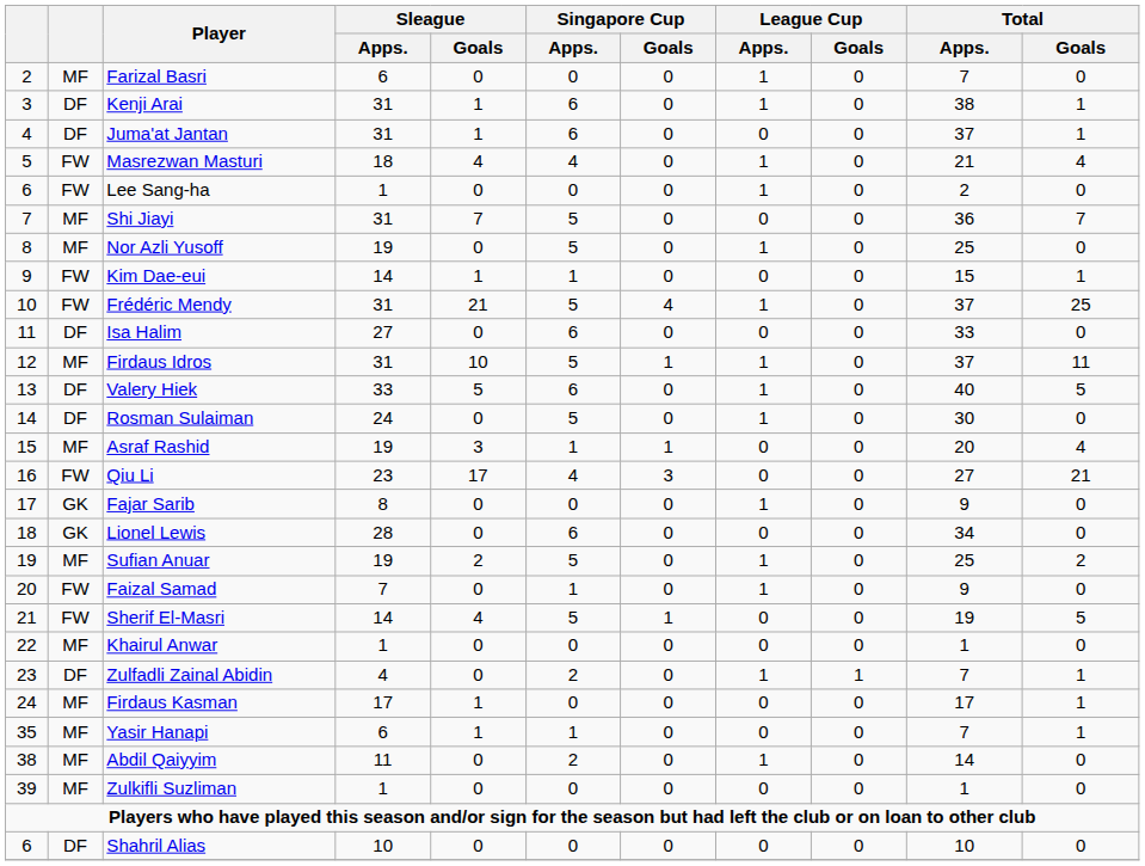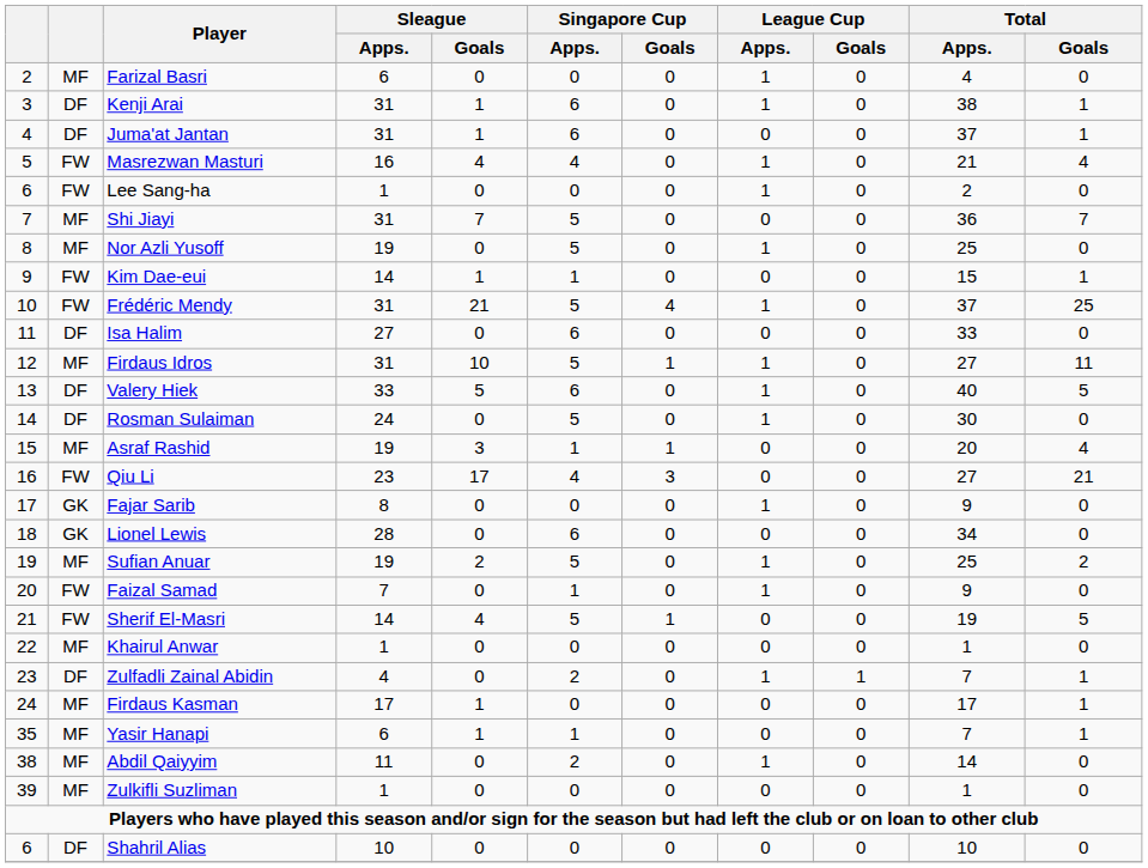Farizal Basri | Total / Apps.: 7 -> 4
Masrezwan Masturi | Sleague / Apps.: 18 -> 16
Firdaus Idros | Total / Apps.: 37 -> 27
